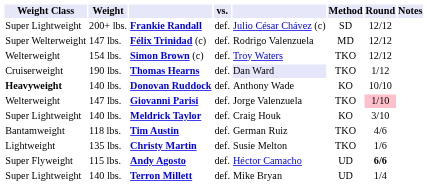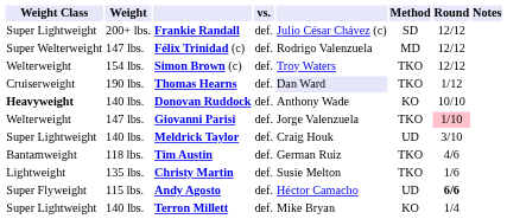Meldrick Taylor | Method: KO -> UD
Terron Millett | Method: UD -> KO
